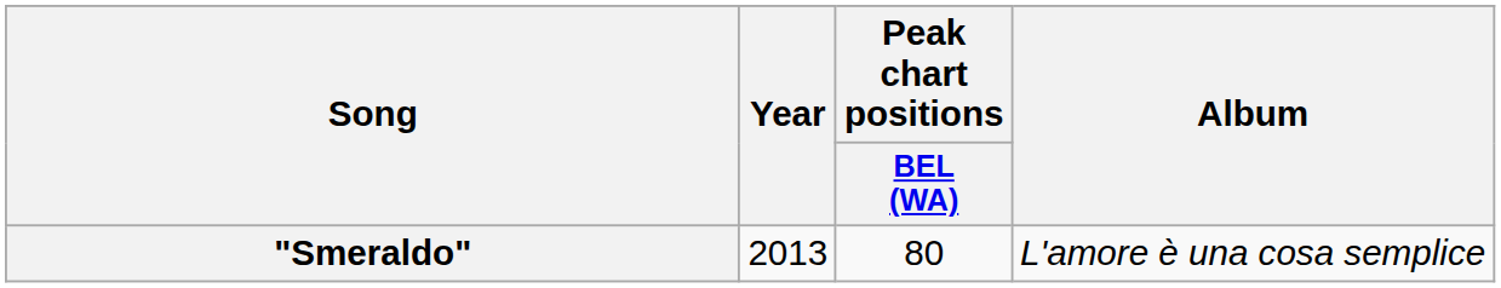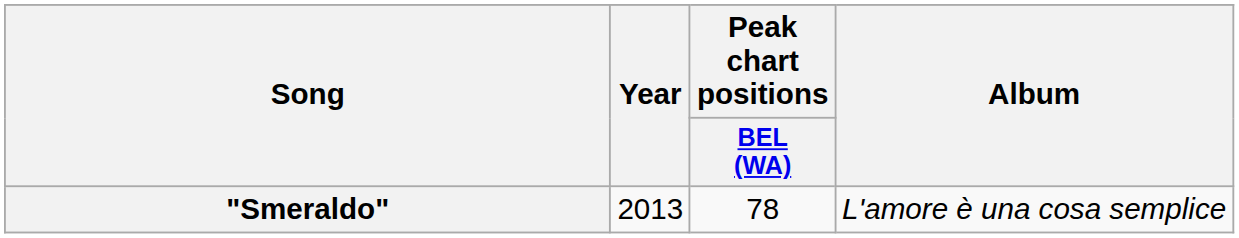"Smeraldo" | Peak chart positions / BEL (WA): 80 -> 78
